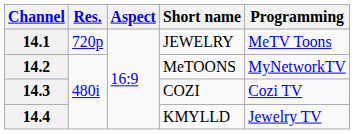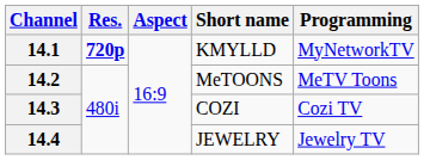14.1 | Res.: normal -> bold
14.1 | Short name: JEWELRY -> KMYLLD
14.1 | Programming: MeTV Toons -> MyNetworkTV
14.2 | Programming: MyNetworkTV -> MeTV Toons
14.4 | Short name: KMYLLD -> JEWELRY
